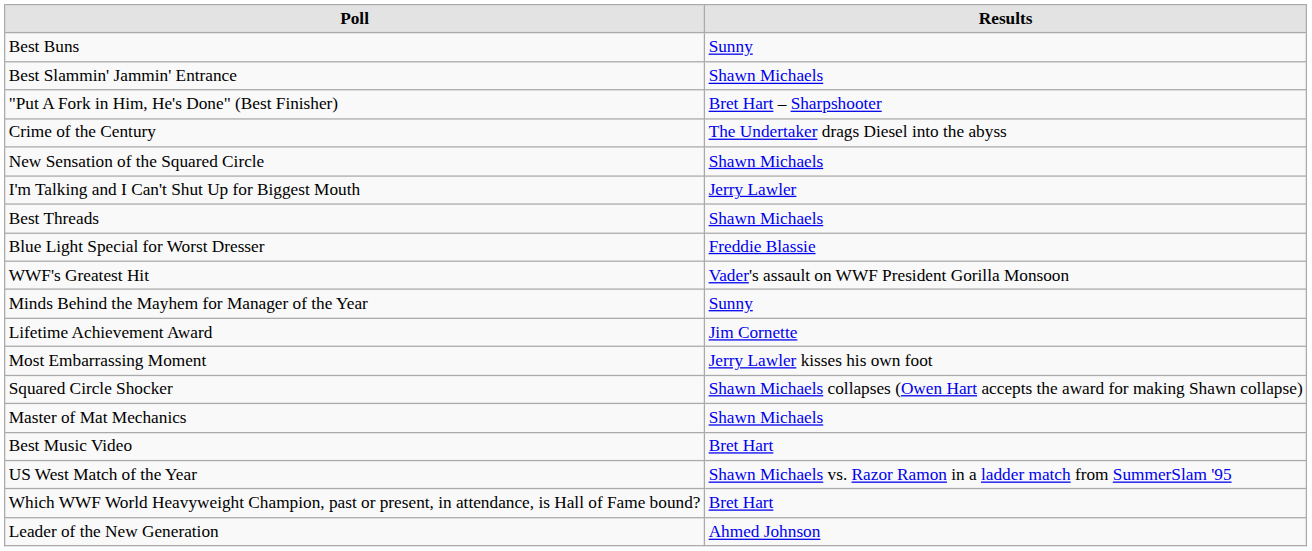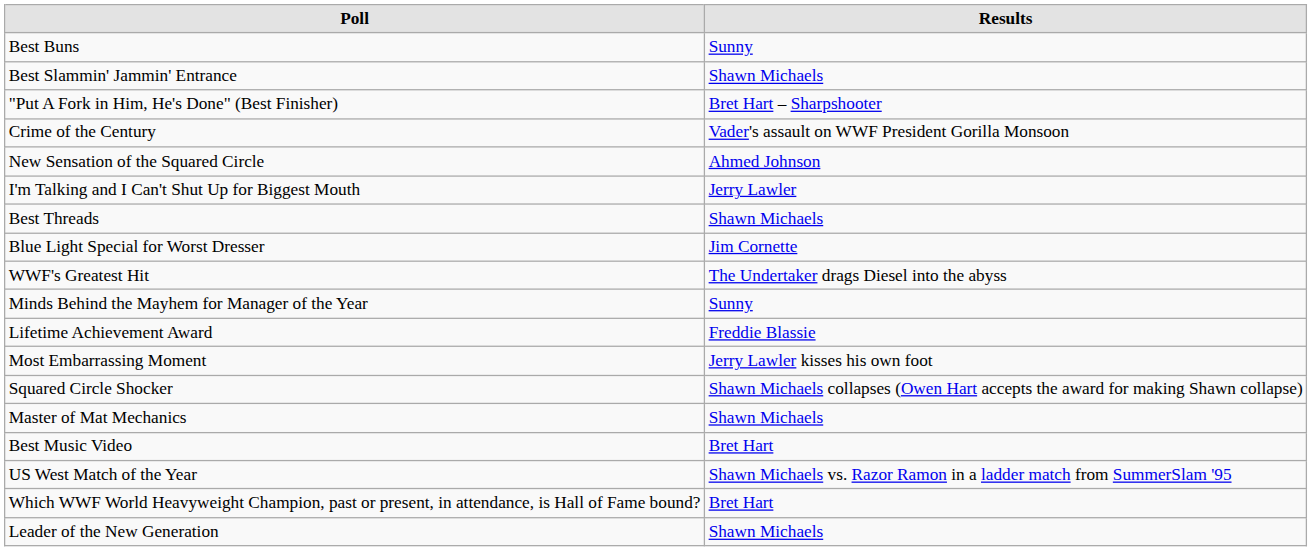Crime of the Century | column 2: The Undertaker drags Diesel into the abyss -> Vader's assault on WWF President Gorilla Monsoon
New Sensation of the Squared Circle | column 2: Shawn Michaels -> Ahmed Johnson
Blue Light Special for Worst Dresser | column 2: Freddie Blassie -> Jim Cornette
WWF's Greatest Hit | column 2: Vader's assault on WWF President Gorilla Monsoon -> The Undertaker drags Diesel into the abyss
Lifetime Achievement Award | column 2: Jim Cornette -> Freddie Blassie
Leader of the New Generation | column 2: Ahmed Johnson -> Shawn Michaels
